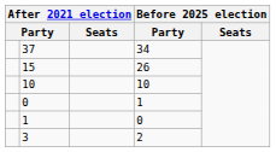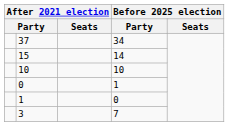15 | column 4: 26 -> 14
3 | column 4: 2 -> 7
